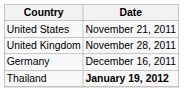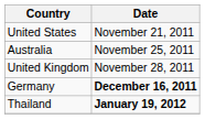+ row: Australia | November 25, 2011
Germany | Date: normal -> bold
